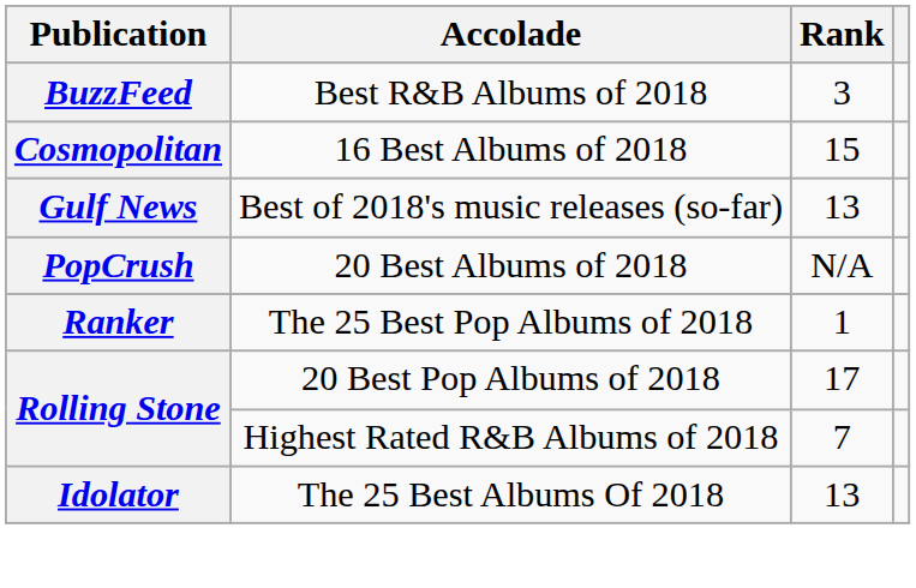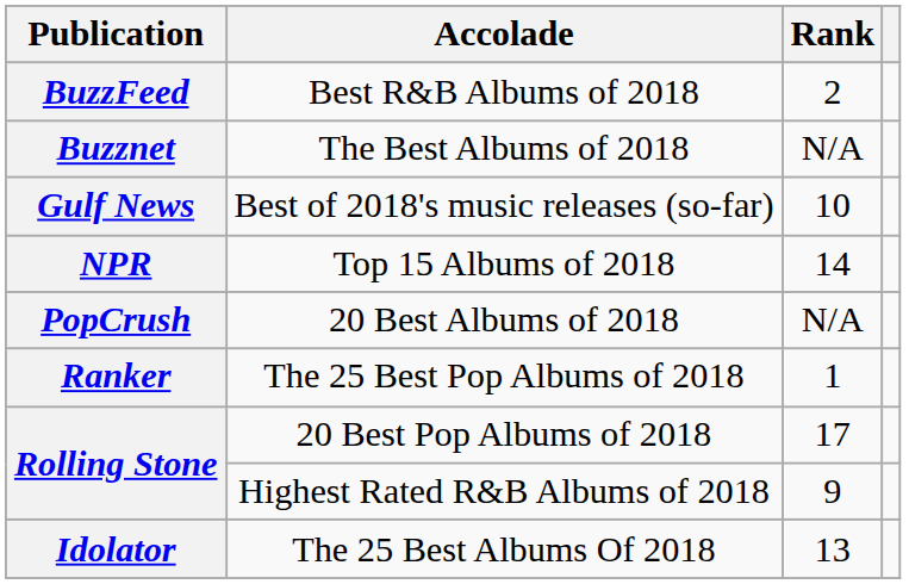BuzzFeed | Rank: 3 -> 2
+ row: Buzznet | The Best Albums of 2018 | N/A
- row: Cosmopolitan | 16 Best Albums of 2018 | 15
Gulf News | Rank: 13 -> 10
+ row: NPR | Top 15 Albums of 2018 | 14
Rolling Stone / Highest Rated R&B Albums of 2018 | Rank: 7 -> 9
